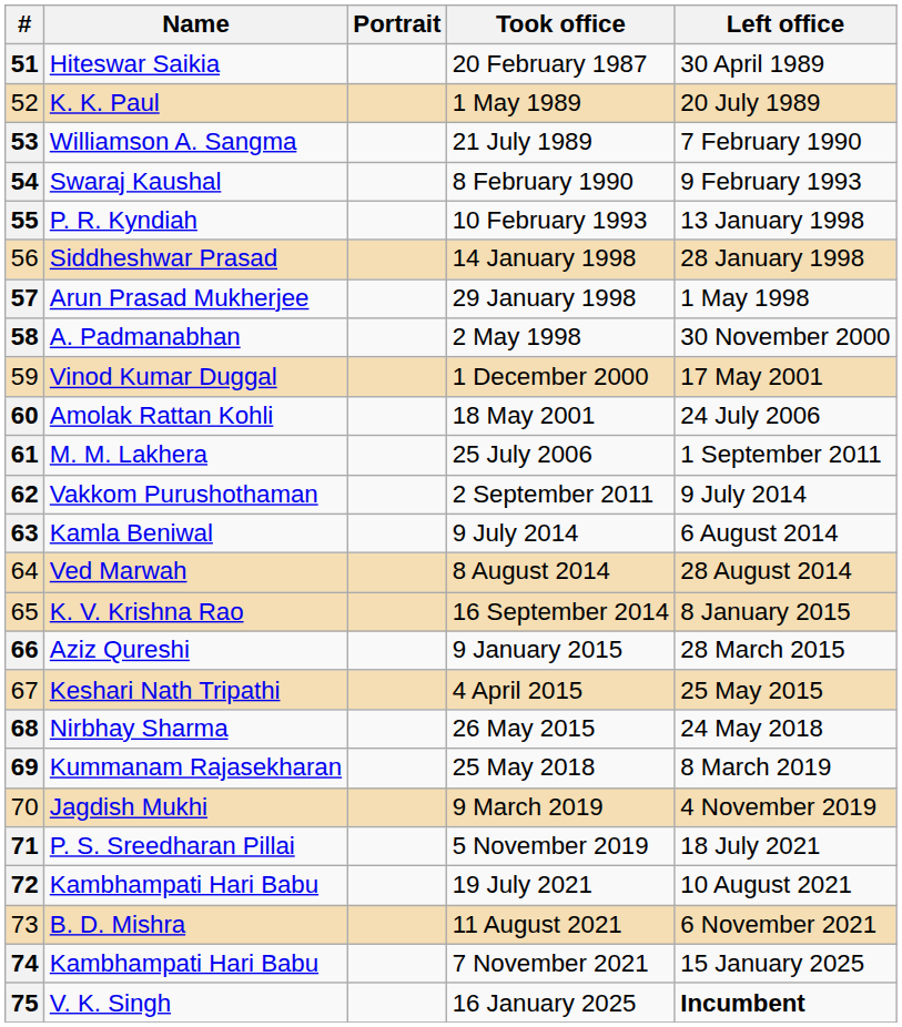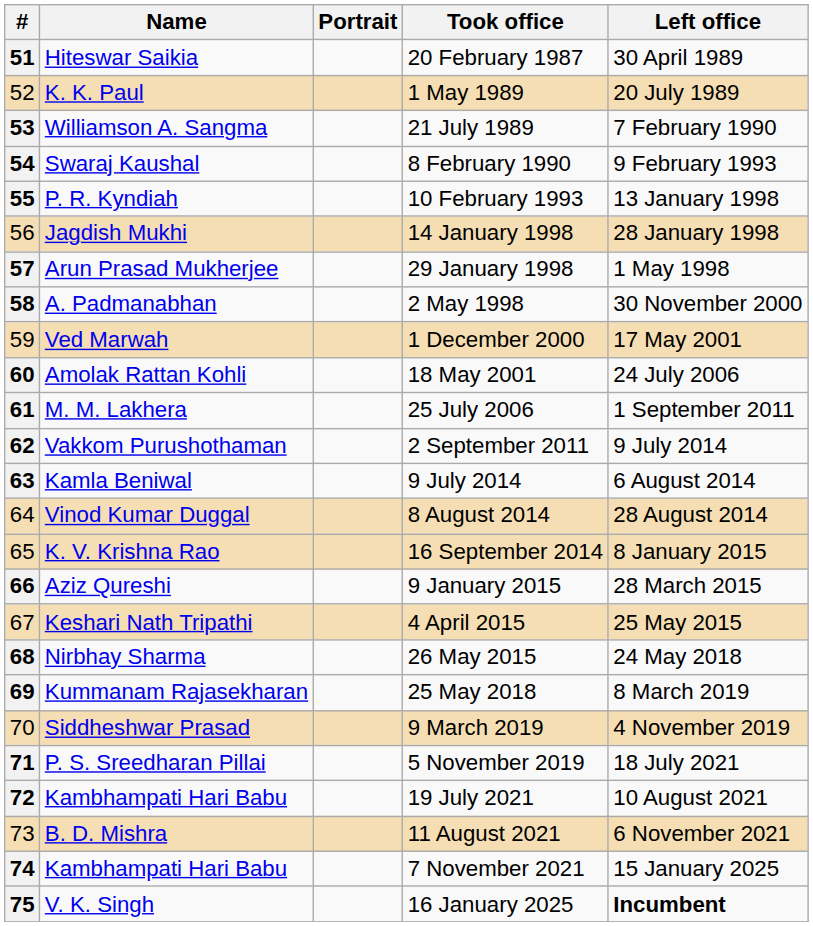14 January 1998 | Name: Siddheshwar Prasad -> Jagdish Mukhi
1 December 2000 | Name: Vinod Kumar Duggal -> Ved Marwah
8 August 2014 | Name: Ved Marwah -> Vinod Kumar Duggal
9 March 2019 | Name: Jagdish Mukhi -> Siddheshwar Prasad
